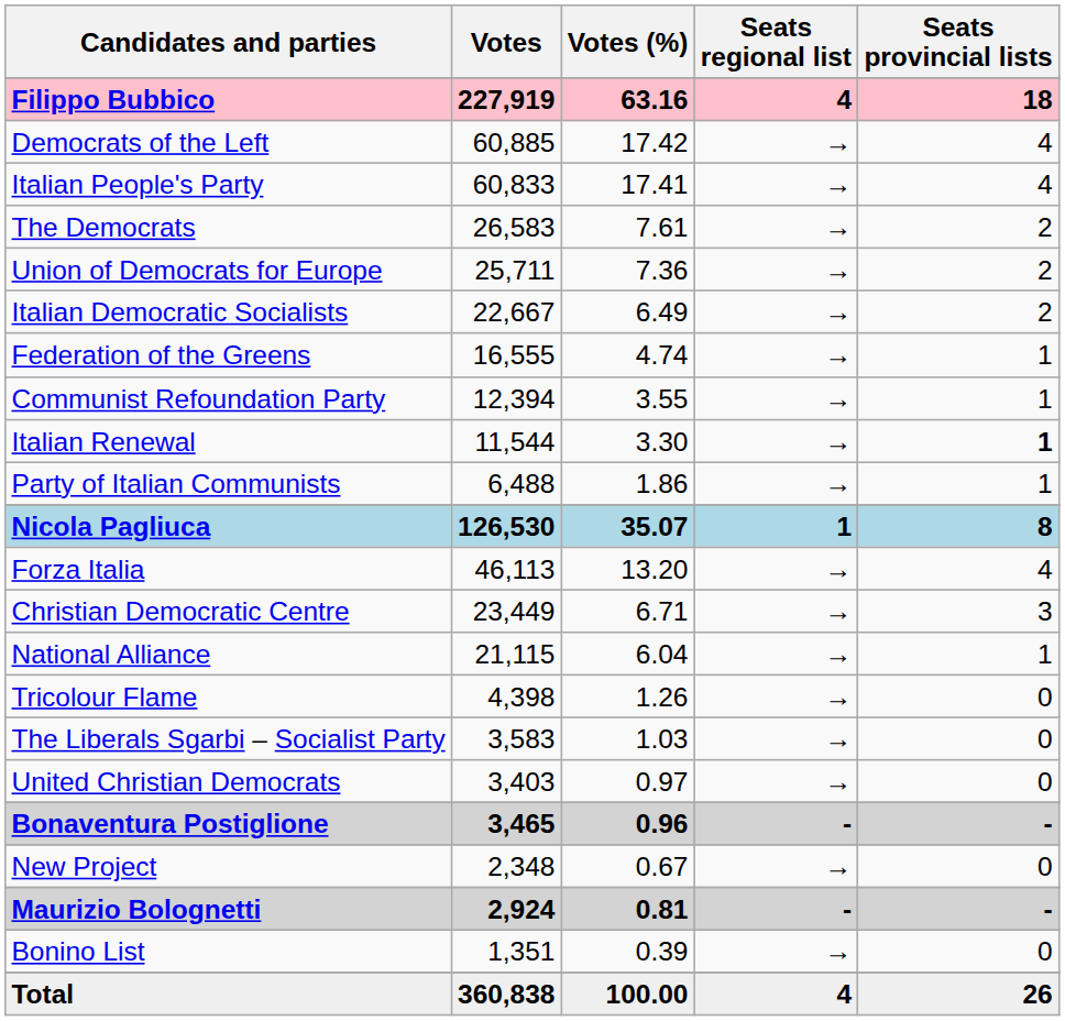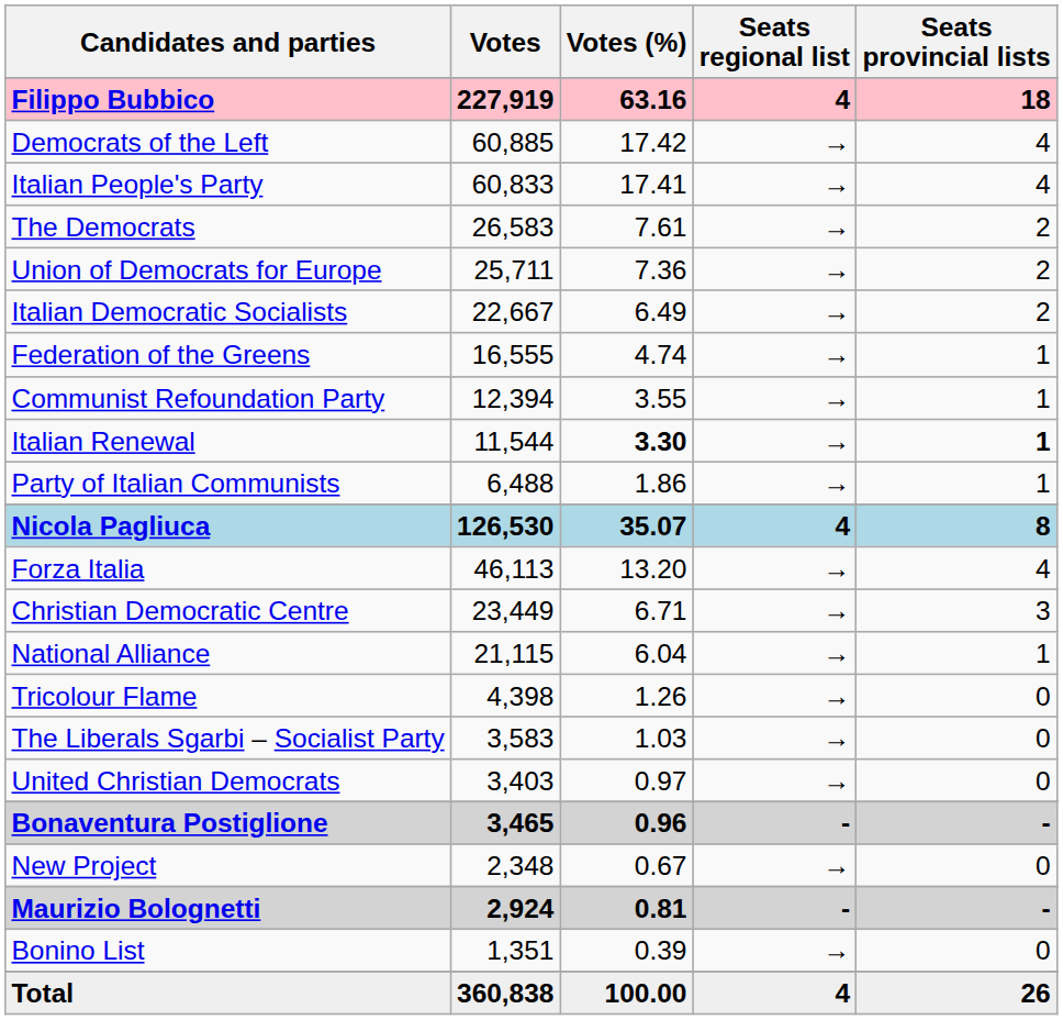Italian Renewal | Votes (%): normal -> bold
Nicola Pagliuca | Seats regional list: 1 -> 4
